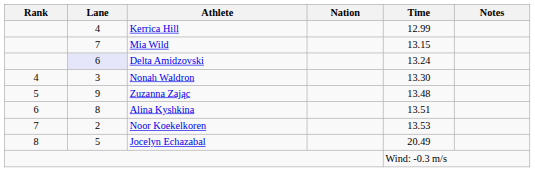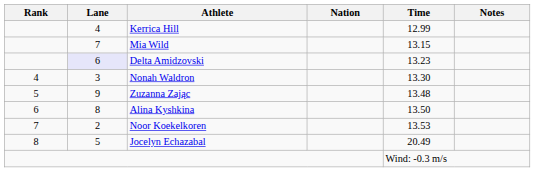Delta Amidzovski | Time: 13.24 -> 13.23
Alina Kyshkina | Time: 13.51 -> 13.50
